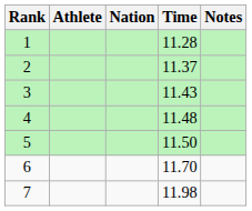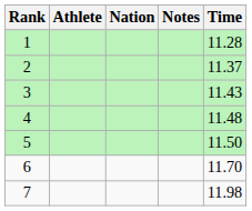columns swapped: Time <-> Notes
